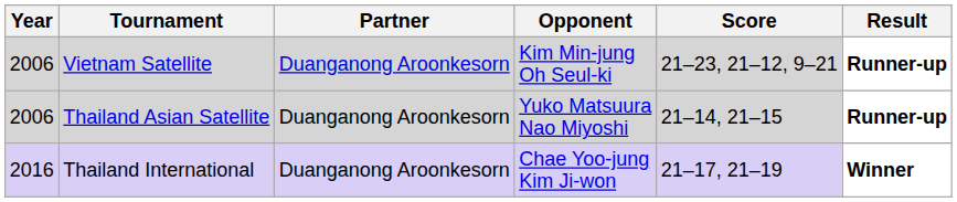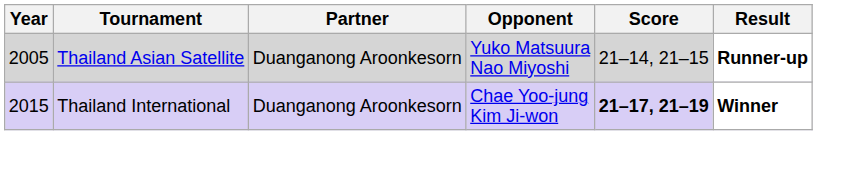- row: 2006 | Vietnam Satellite | Duanganong Aroonkesorn | Kim Min-jung Oh Seul-ki | 21–23, 21–12, 9–21 | Runner-up
Thailand Asian Satellite | Year: 2006 -> 2005
Thailand International | Year: 2016 -> 2015
Thailand International | Score: normal -> bold
